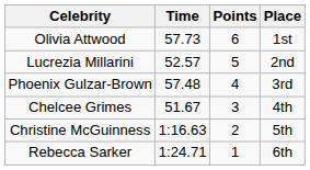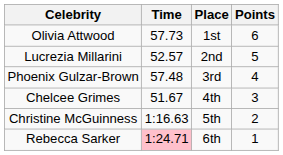columns swapped: Place <-> Points
Rebecca Sarker | Time: no background -> pink background
